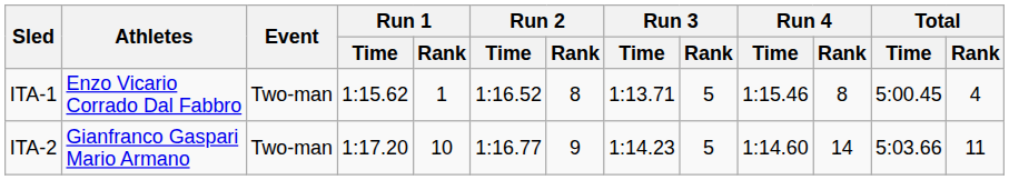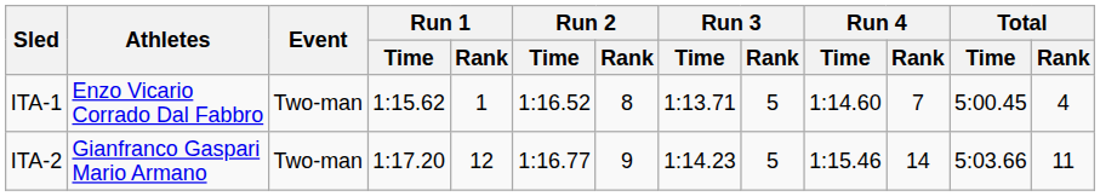ITA-1 | Run 4 / Time: 1:15.46 -> 1:14.60
ITA-1 | Run 4 / Rank: 8 -> 7
ITA-2 | Run 1 / Rank: 10 -> 12
ITA-2 | Run 4 / Time: 1:14.60 -> 1:15.46
